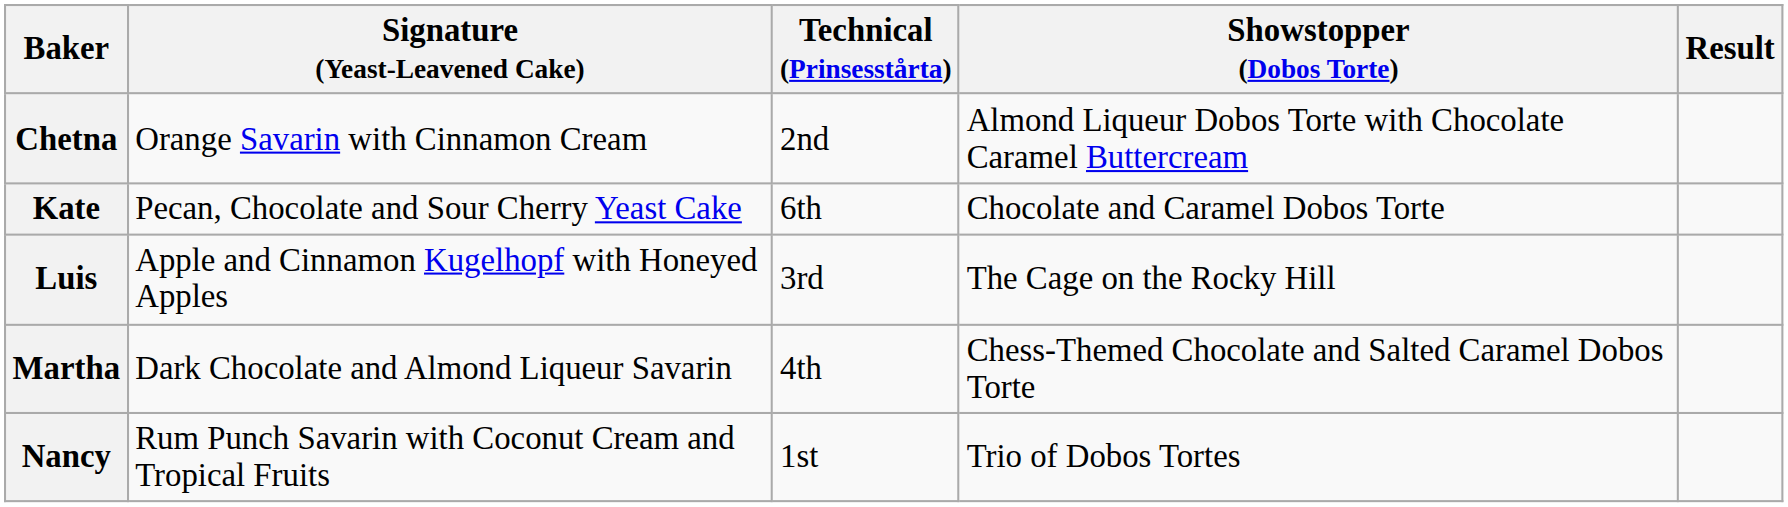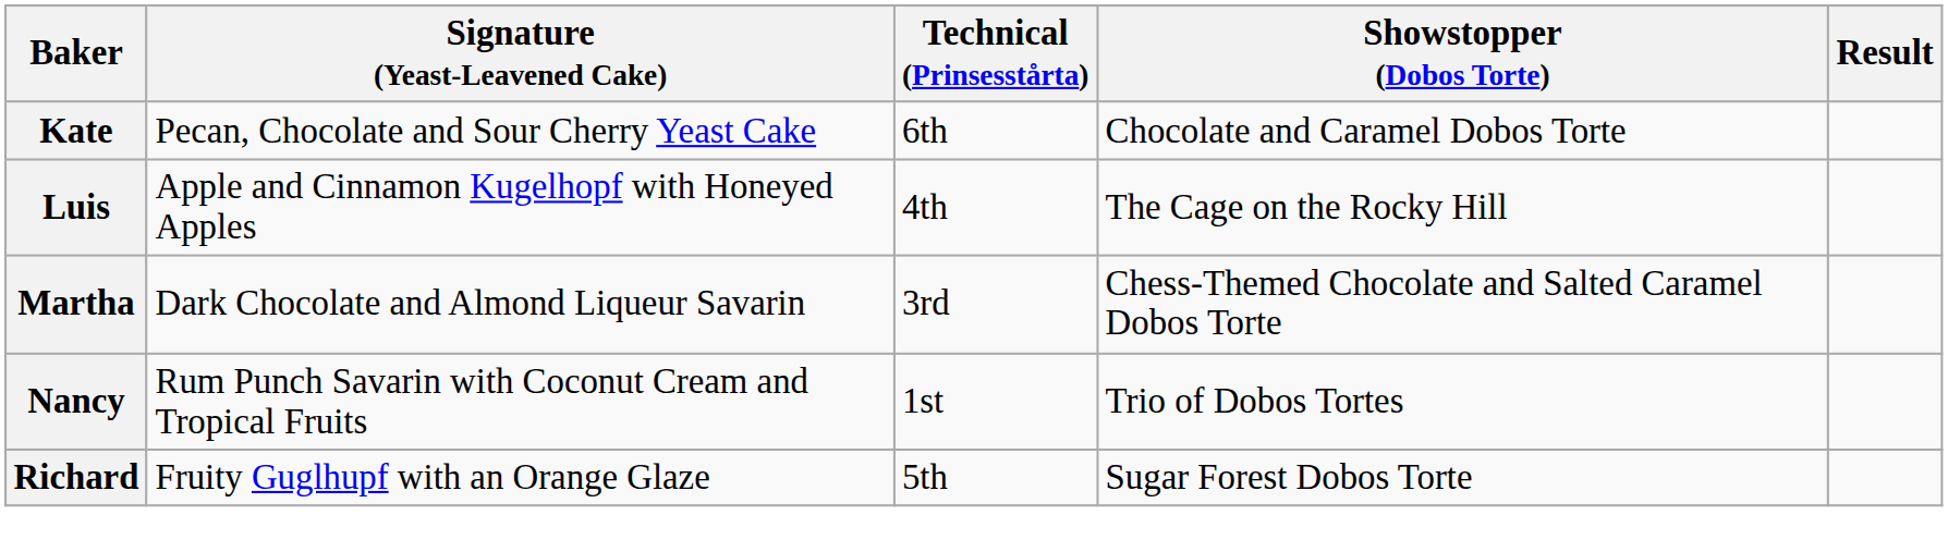- row: Chetna | Orange Savarin with Cinnamon Cream | 2nd | Almond Liqueur Dobos Torte with Chocolate Caramel Buttercream
Luis | Technical (Prinsesstårta): 3rd -> 4th
Martha | Technical (Prinsesstårta): 4th -> 3rd
+ row: Richard | Fruity Guglhupf with an Orange Glaze | 5th | Sugar Forest Dobos Torte
